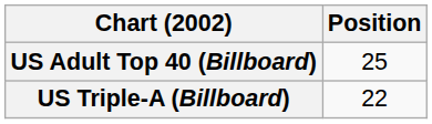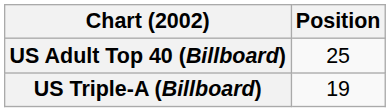US Triple-A (Billboard) | Position: 22 -> 19
